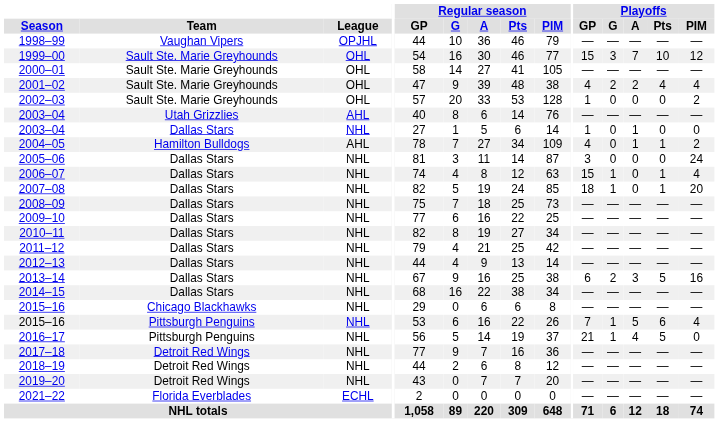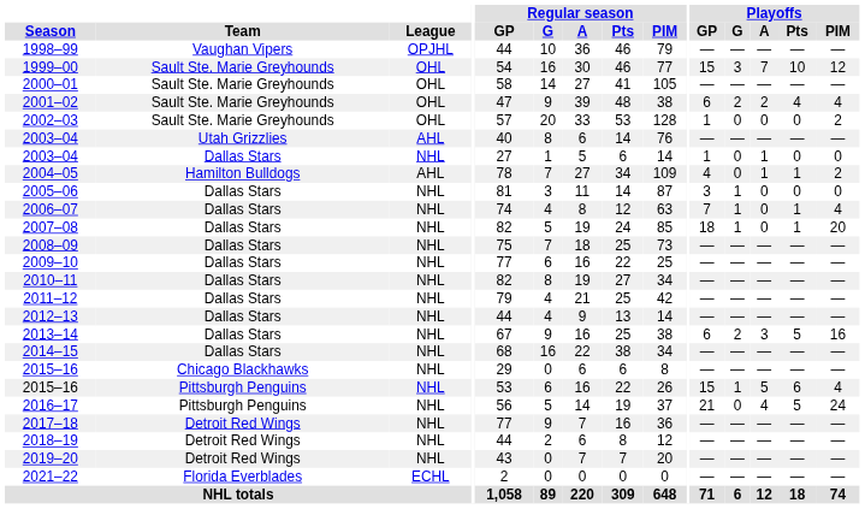2001–02 | Playoffs / GP: 4 -> 6
2005–06 | Playoffs / G: 0 -> 1
2005–06 | Playoffs / PIM: 24 -> 0
2006–07 | Playoffs / GP: 15 -> 7
2015–16 / Pittsburgh Penguins | Playoffs / GP: 7 -> 15
2016–17 | Playoffs / G: 1 -> 0
2016–17 | Playoffs / PIM: 0 -> 24
